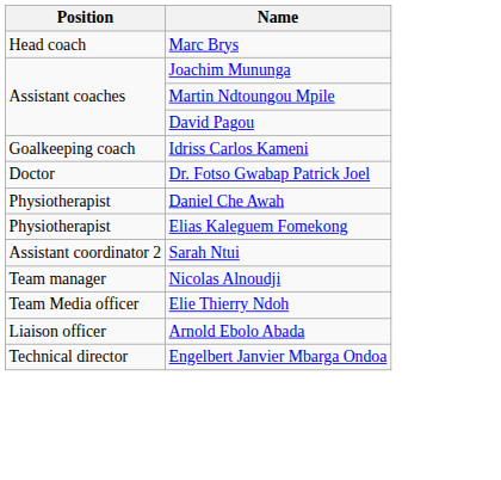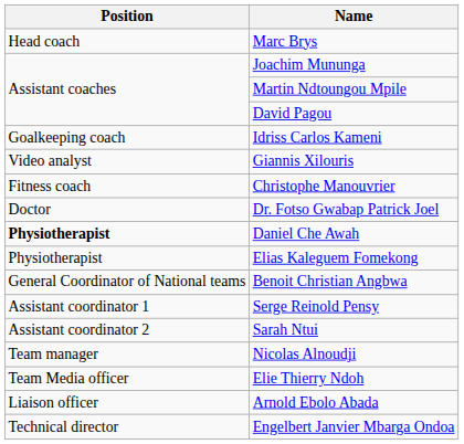+ row: Video analyst | Giannis Xilouris
+ row: Fitness coach | Christophe Manouvrier
Daniel Che Awah | Position: normal -> bold
+ row: General Coordinator of National teams | Benoit Christian Angbwa
+ row: Assistant coordinator 1 | Serge Reinold Pensy
